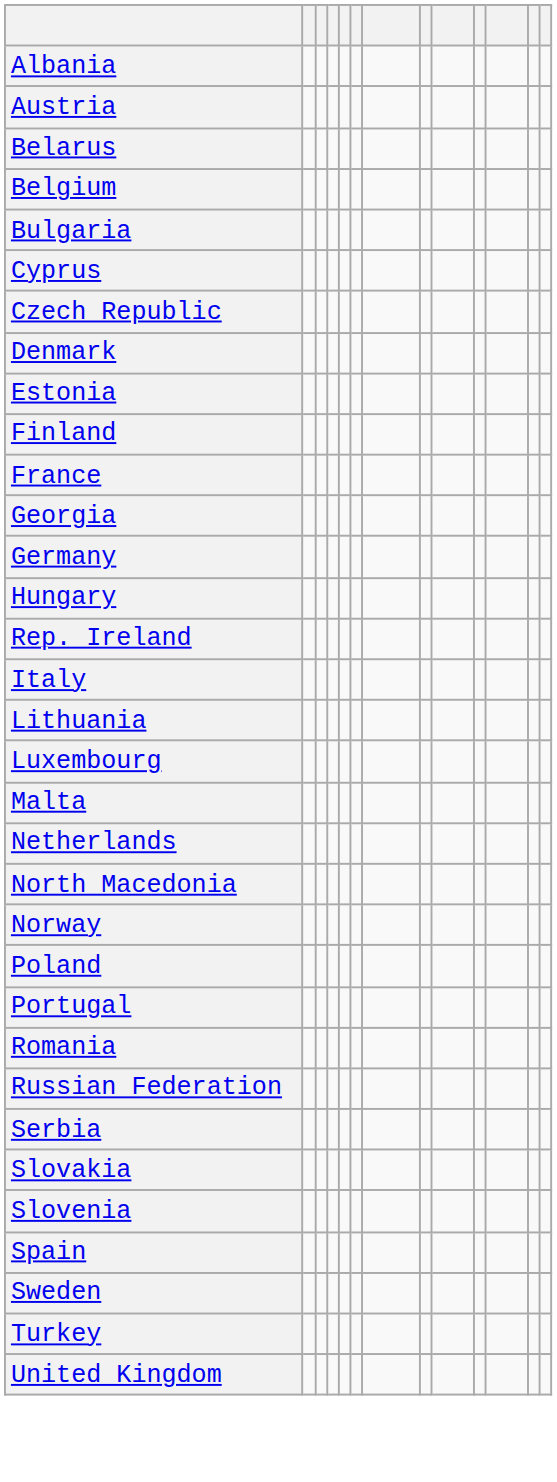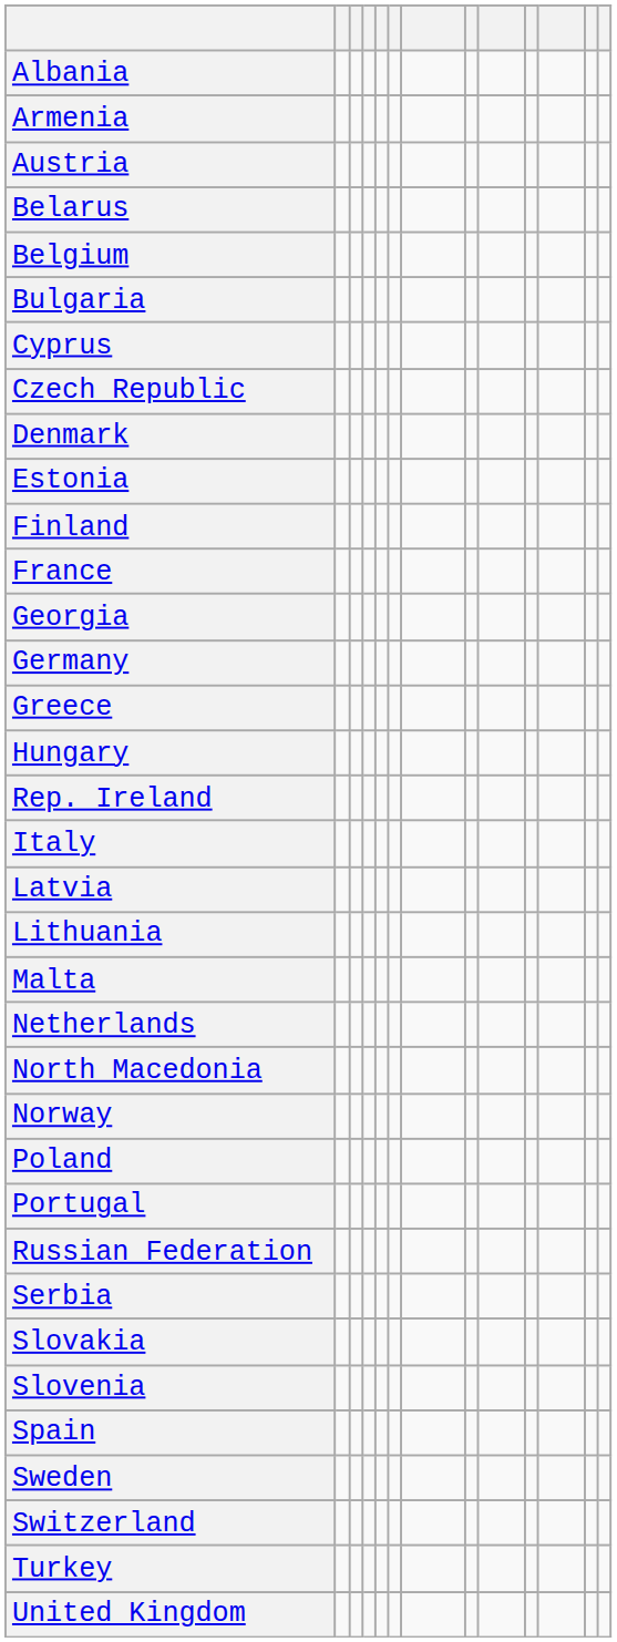+ row: Armenia
+ row: Greece
+ row: Latvia
- row: Luxembourg
- row: Romania
+ row: Switzerland
